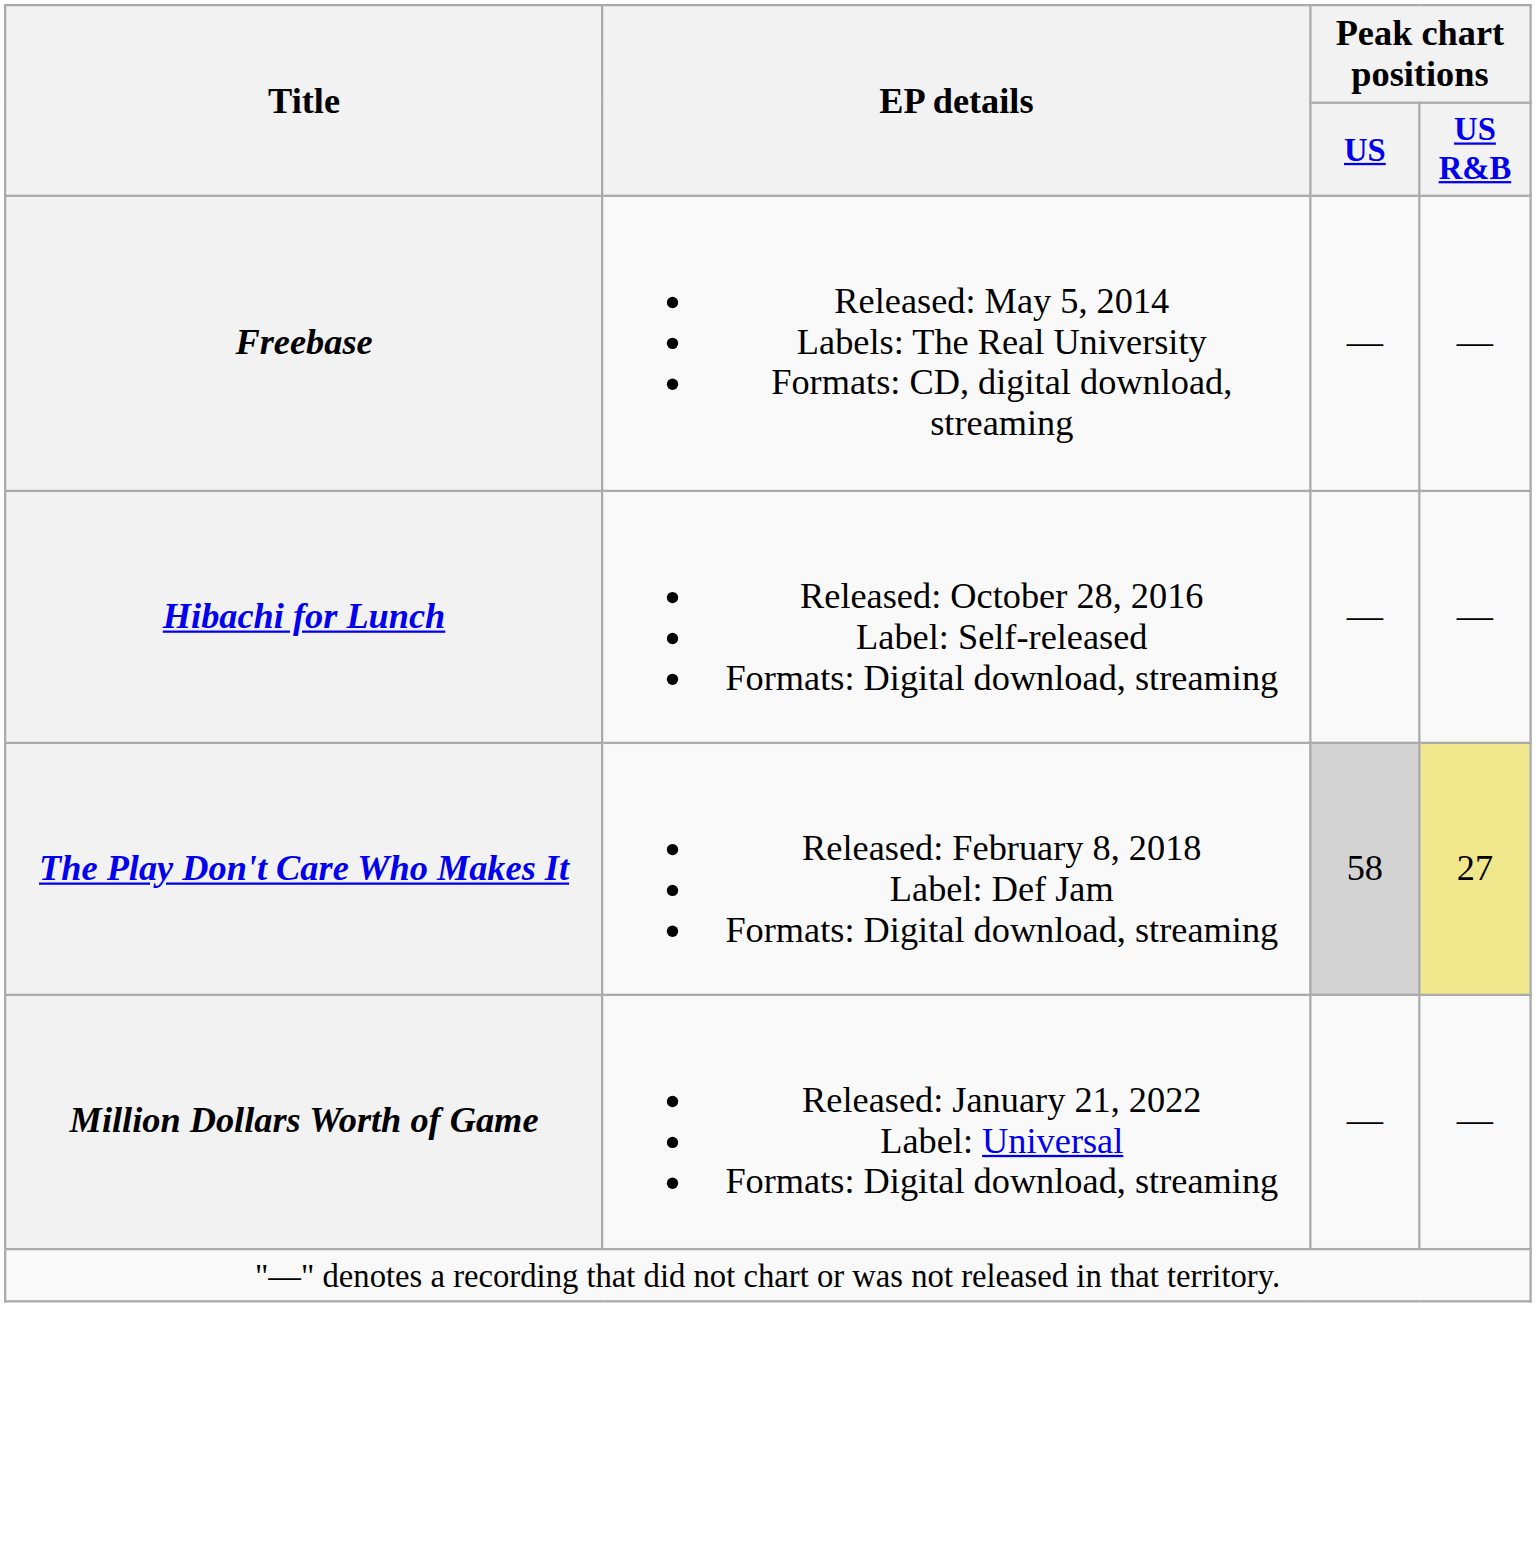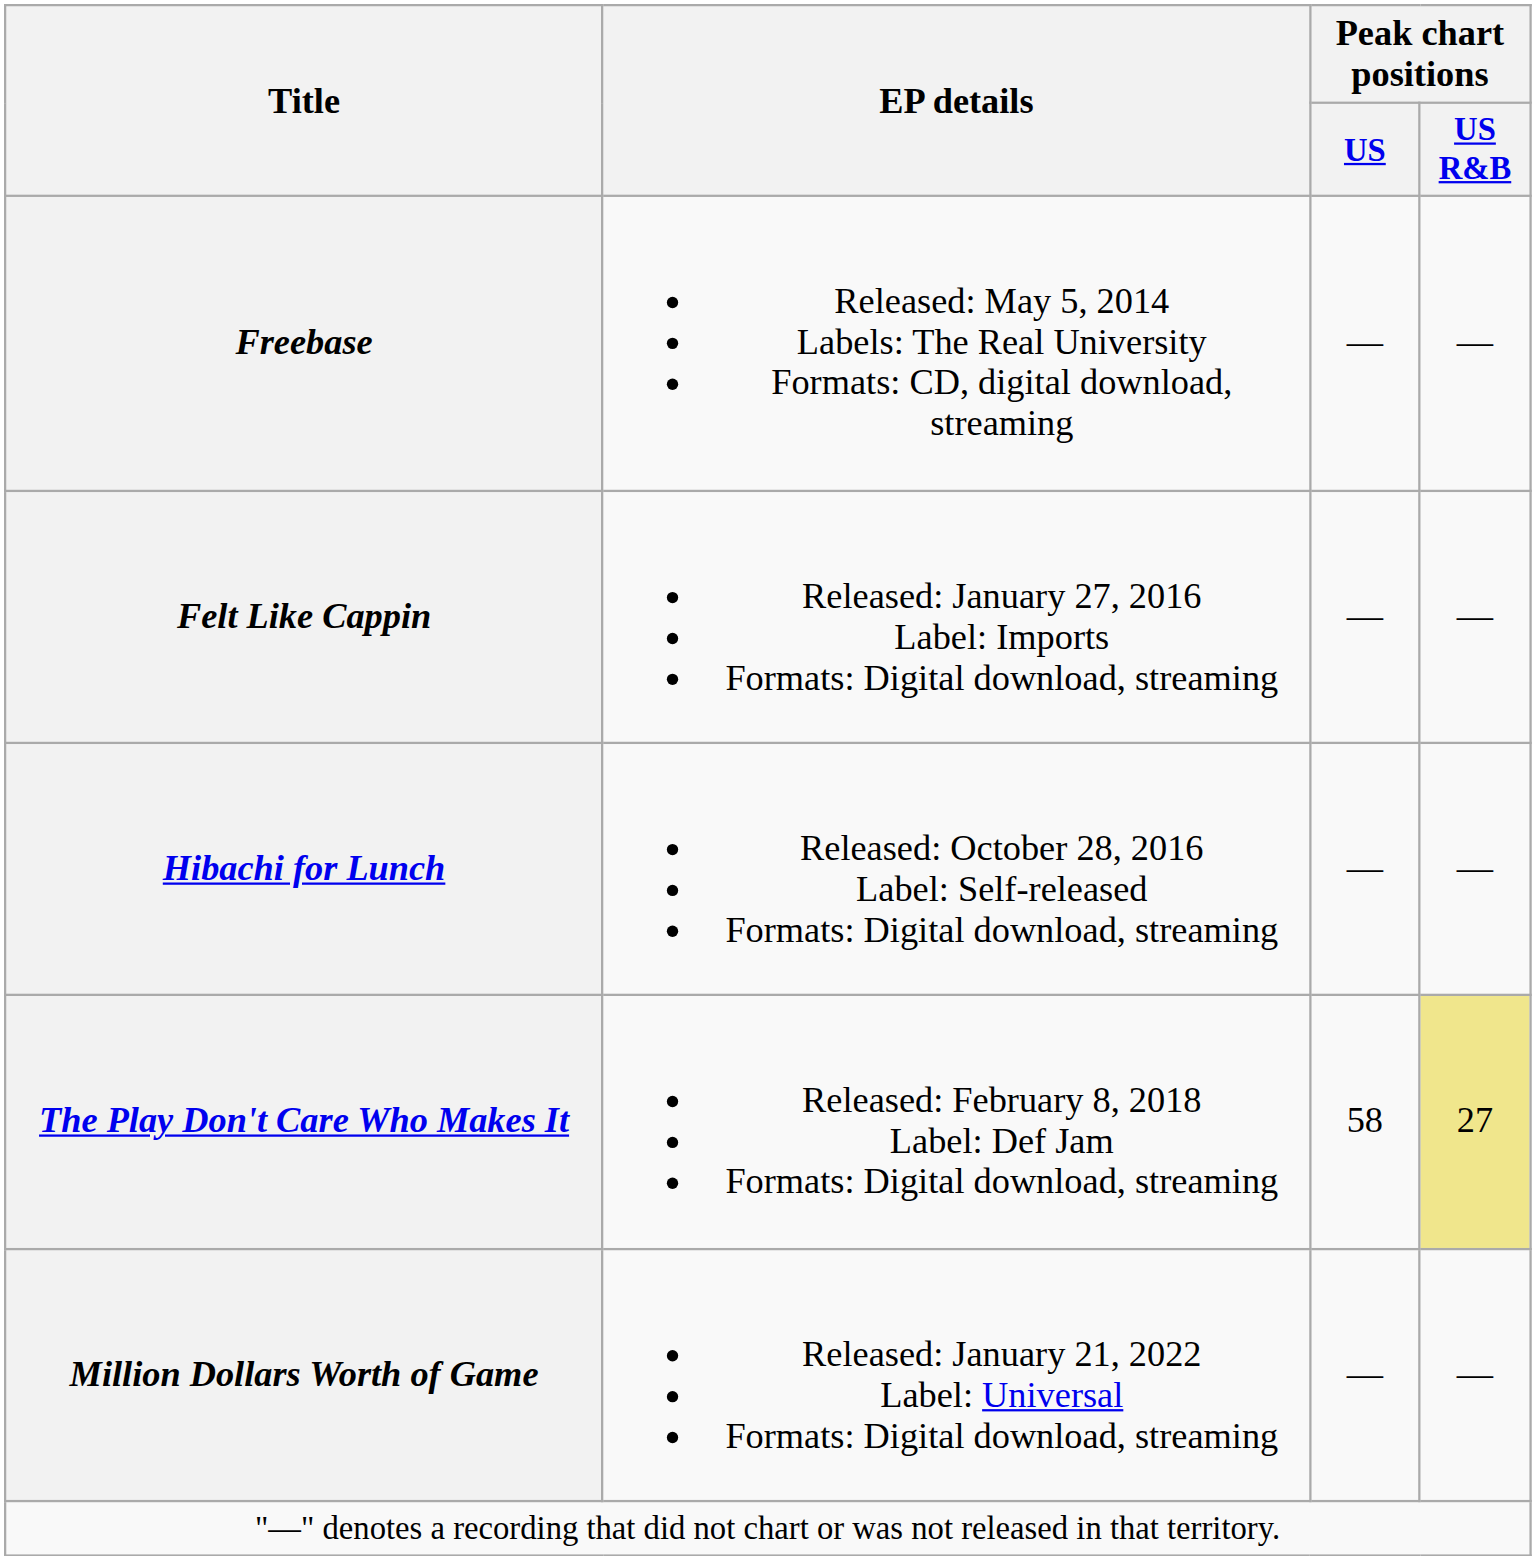+ row: Felt Like Cappin | Released: January 27, 2016 Label: Imports Formats: Digital download, streaming | — | —
The Play Don't Care Who Makes It | Peak chart positions / US: lightgrey background -> no background
